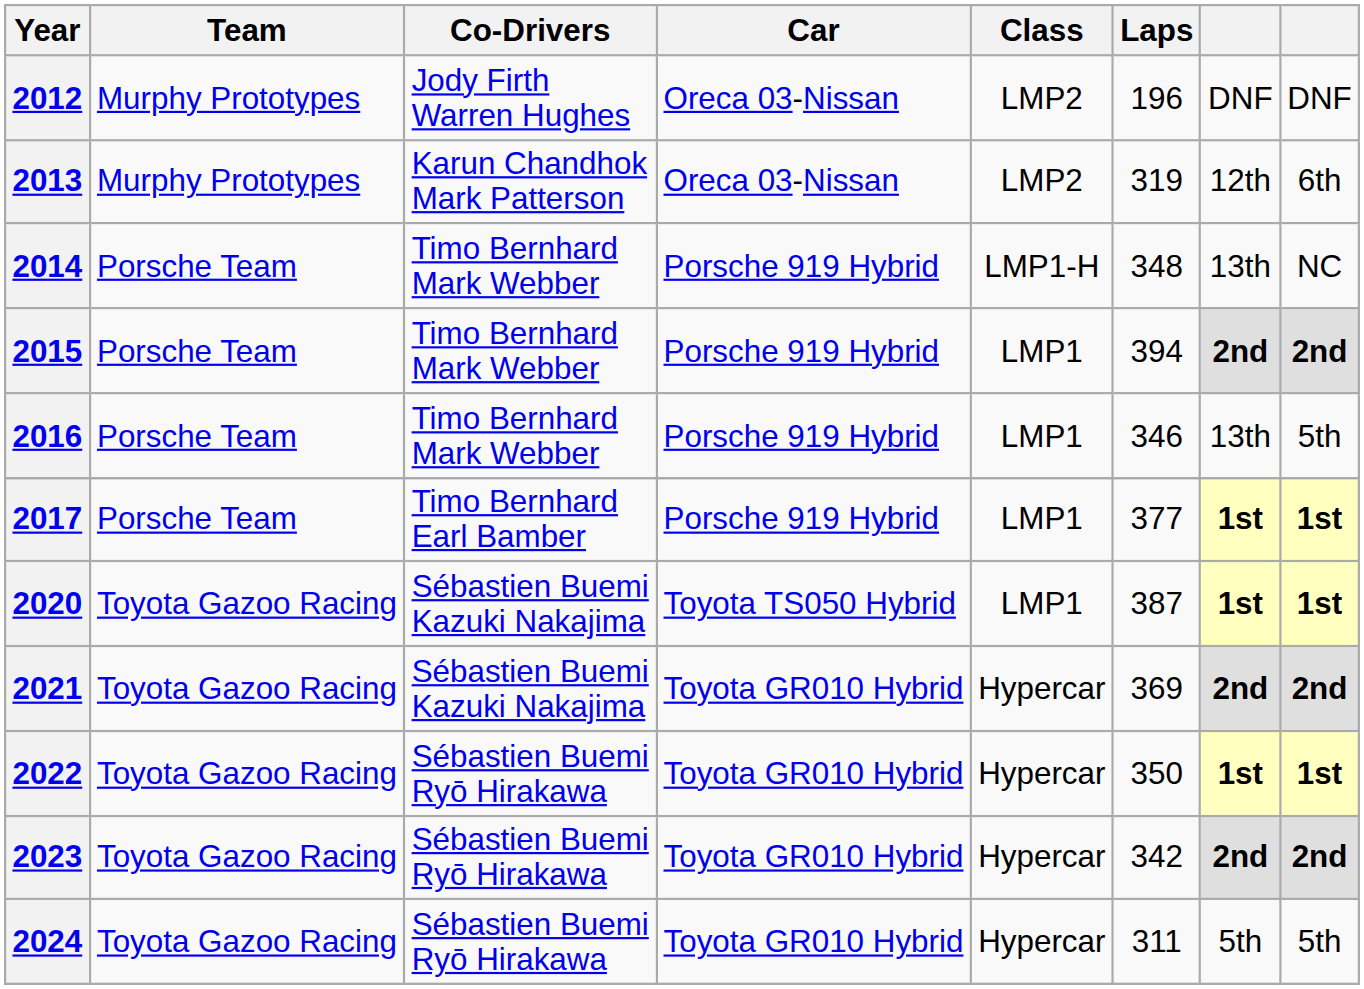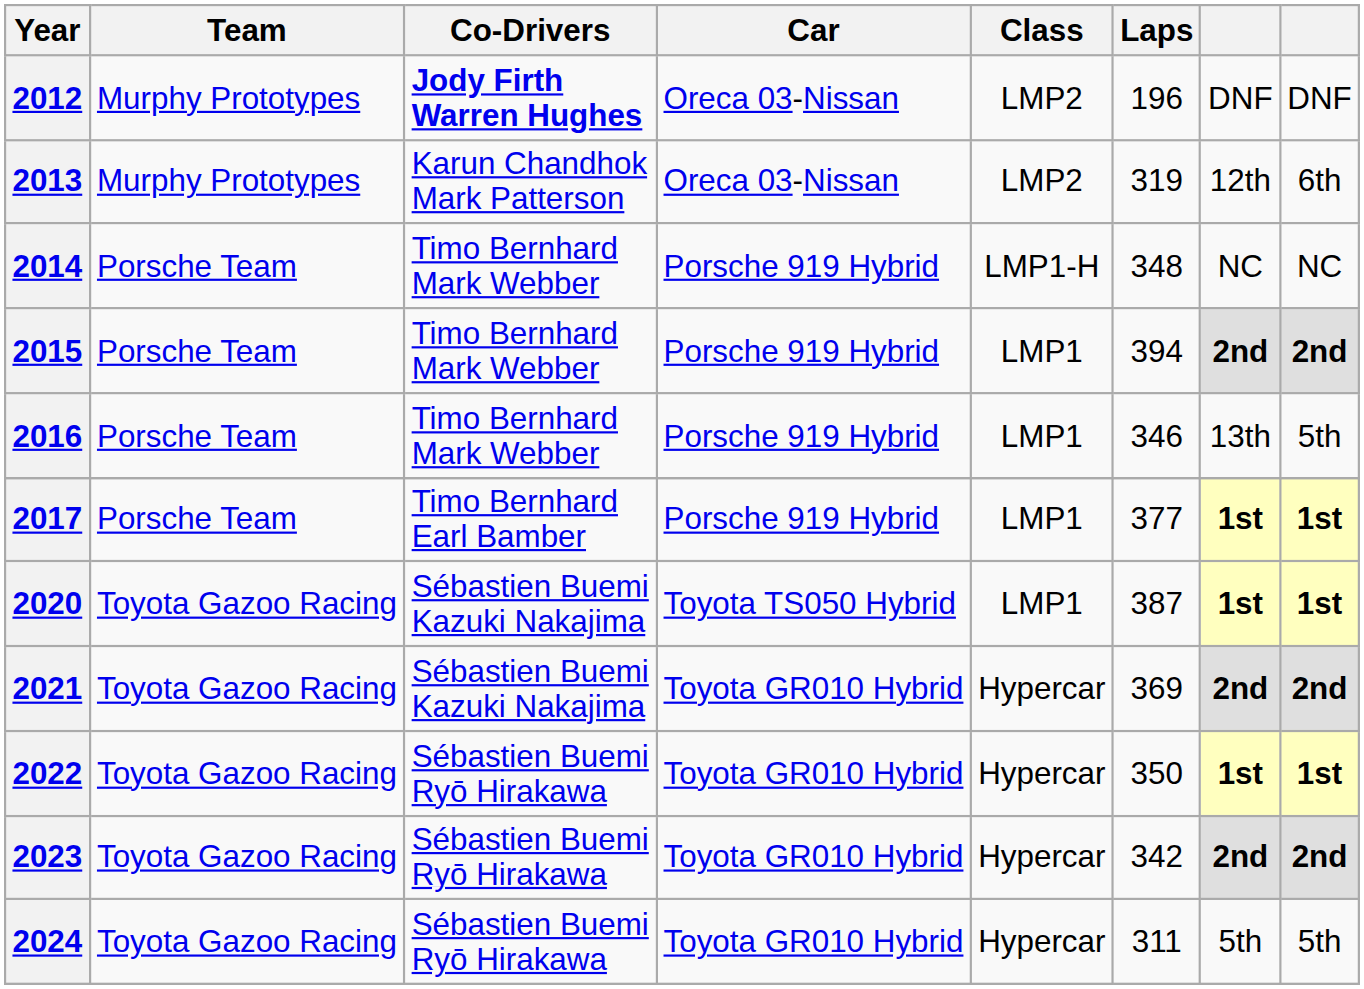2012 | Co-Drivers: normal -> bold
2014 | column 7: 13th -> NC
